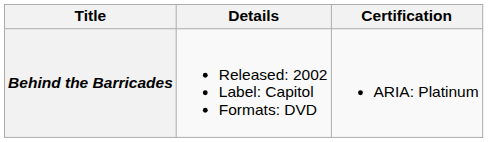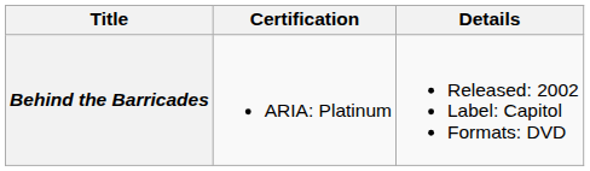columns swapped: Details <-> Certification
